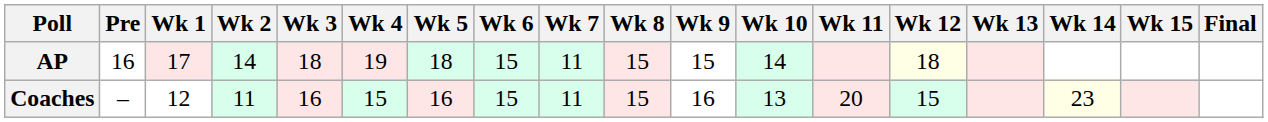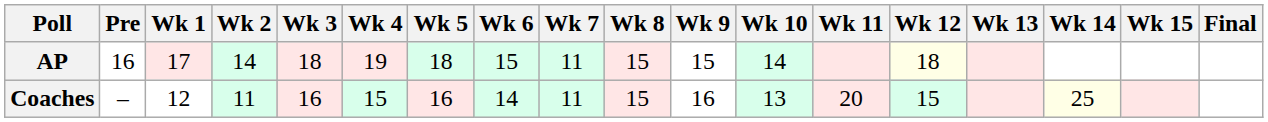Coaches | Wk 6: 15 -> 14
Coaches | Wk 14: 23 -> 25
